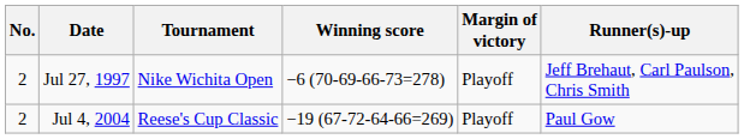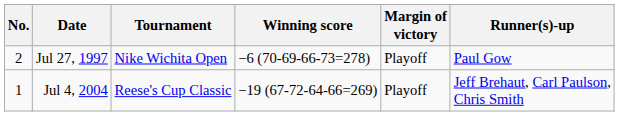Jul 27, 1997 | Runner(s)-up: Jeff Brehaut, Carl Paulson, Chris Smith -> Paul Gow
Jul 4, 2004 | No.: 2 -> 1
Jul 4, 2004 | Runner(s)-up: Paul Gow -> Jeff Brehaut, Carl Paulson, Chris Smith
